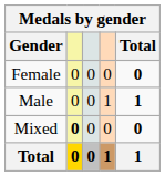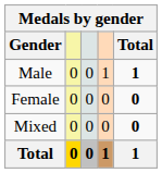rows swapped: Female <-> Male
Mixed | column 2: bold -> normal
